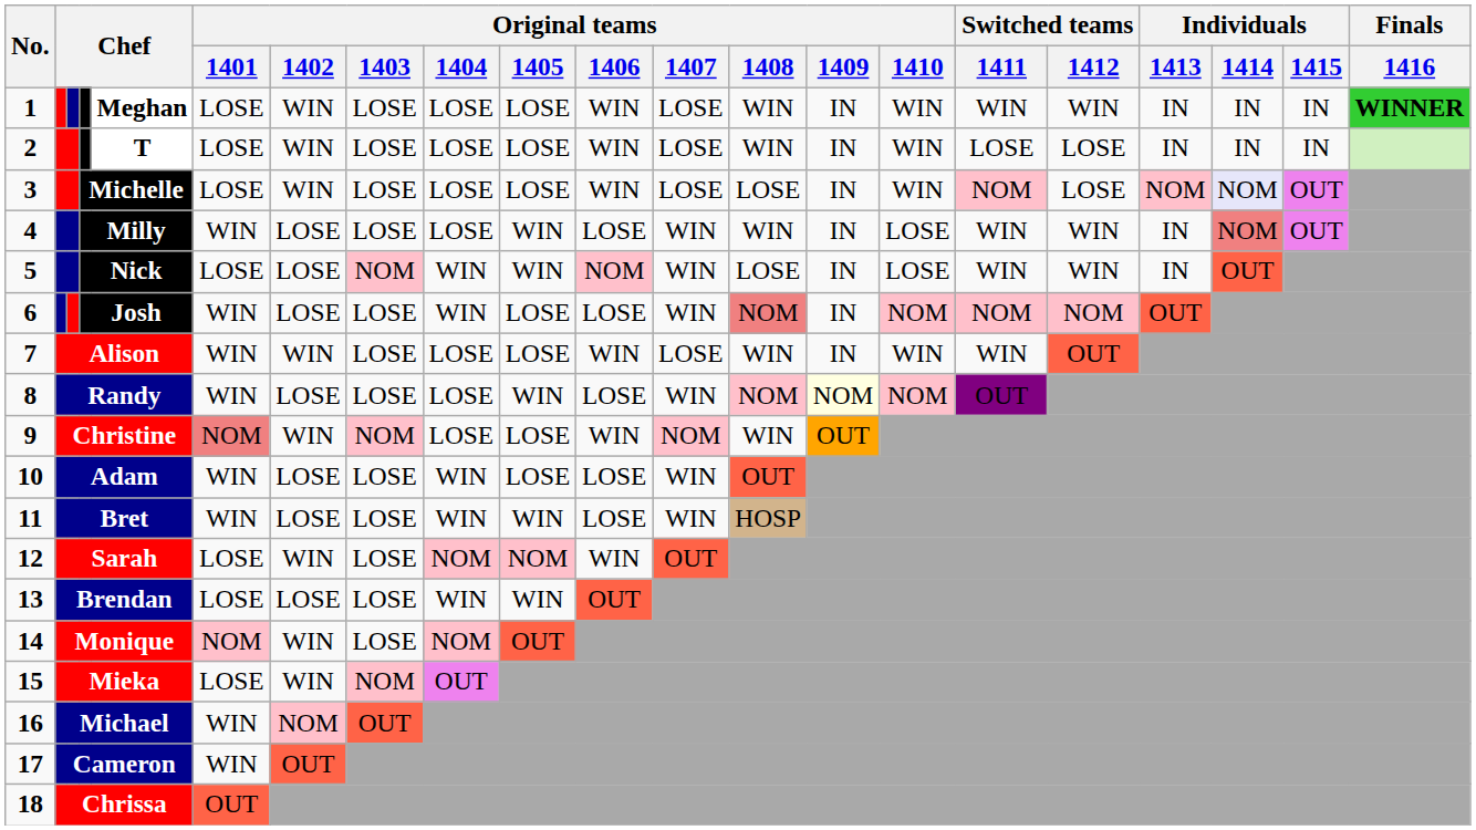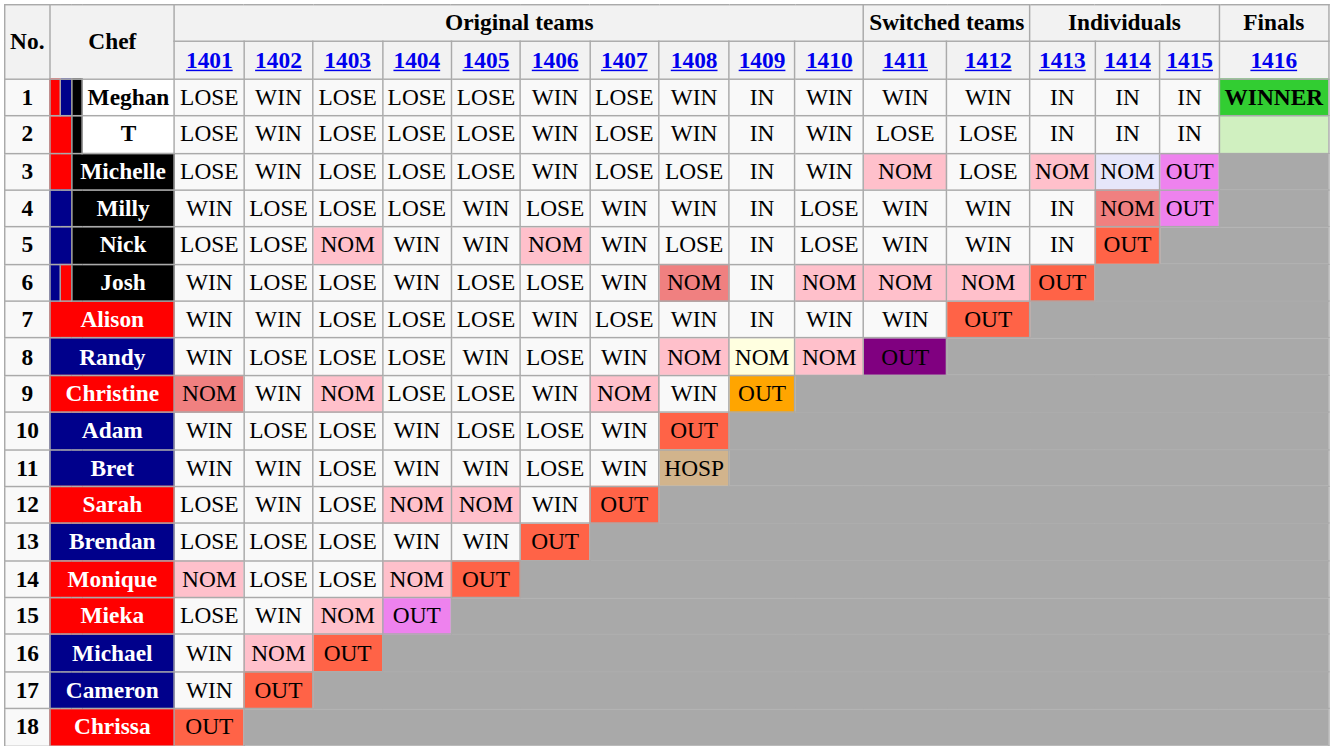Bret | Original teams / 1402: LOSE -> WIN
Monique | Original teams / 1402: WIN -> LOSE
